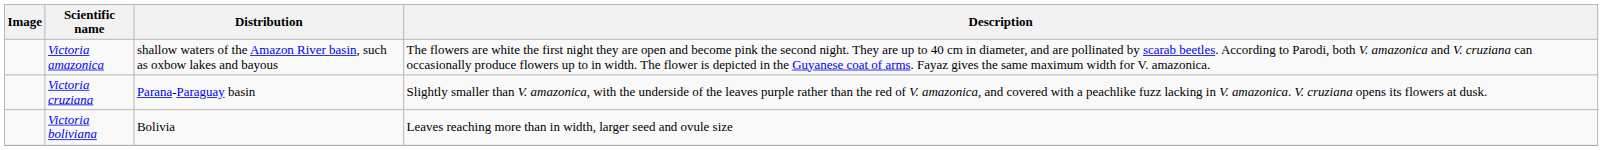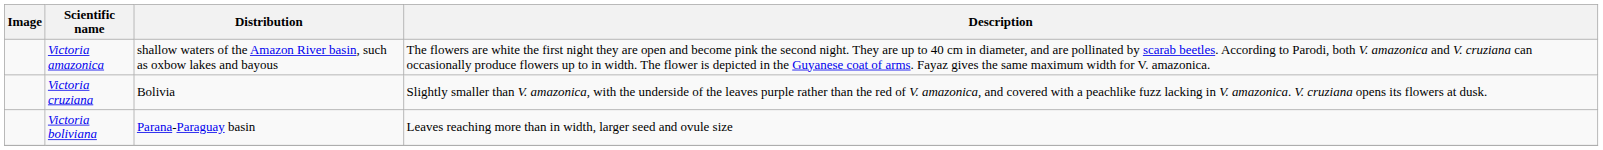Victoria cruziana | Distribution: Parana-Paraguay basin -> Bolivia
Victoria boliviana | Distribution: Bolivia -> Parana-Paraguay basin
